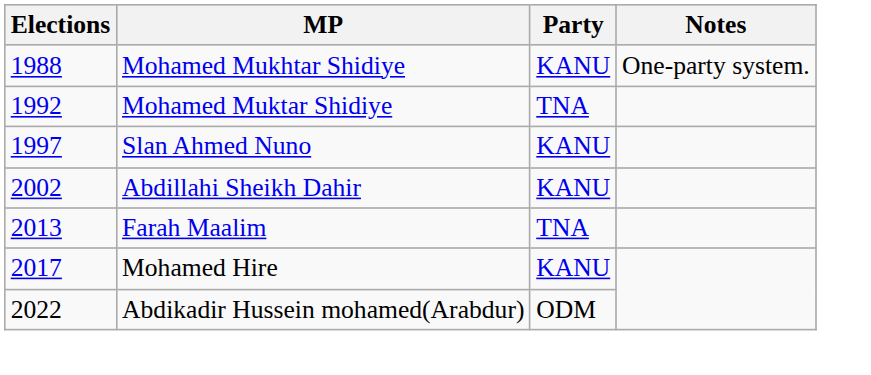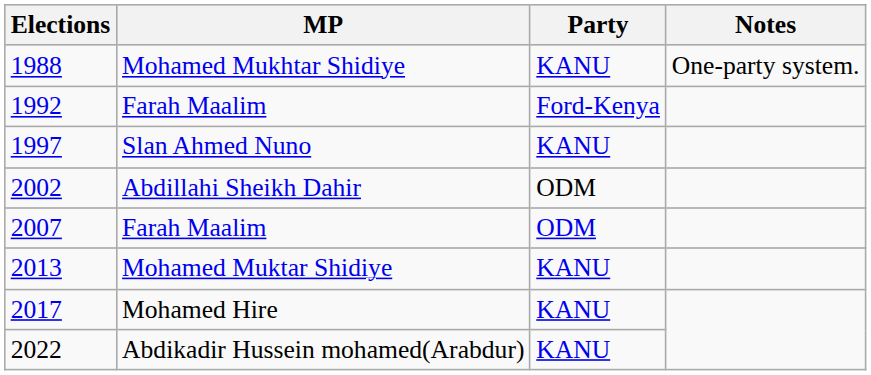1992 | MP: Mohamed Muktar Shidiye -> Farah Maalim
1992 | Party: TNA -> Ford-Kenya
2002 | Party: KANU -> ODM
+ row: 2007 | Farah Maalim | ODM
2013 | MP: Farah Maalim -> Mohamed Muktar Shidiye
2013 | Party: TNA -> KANU
2022 | Party: ODM -> KANU
